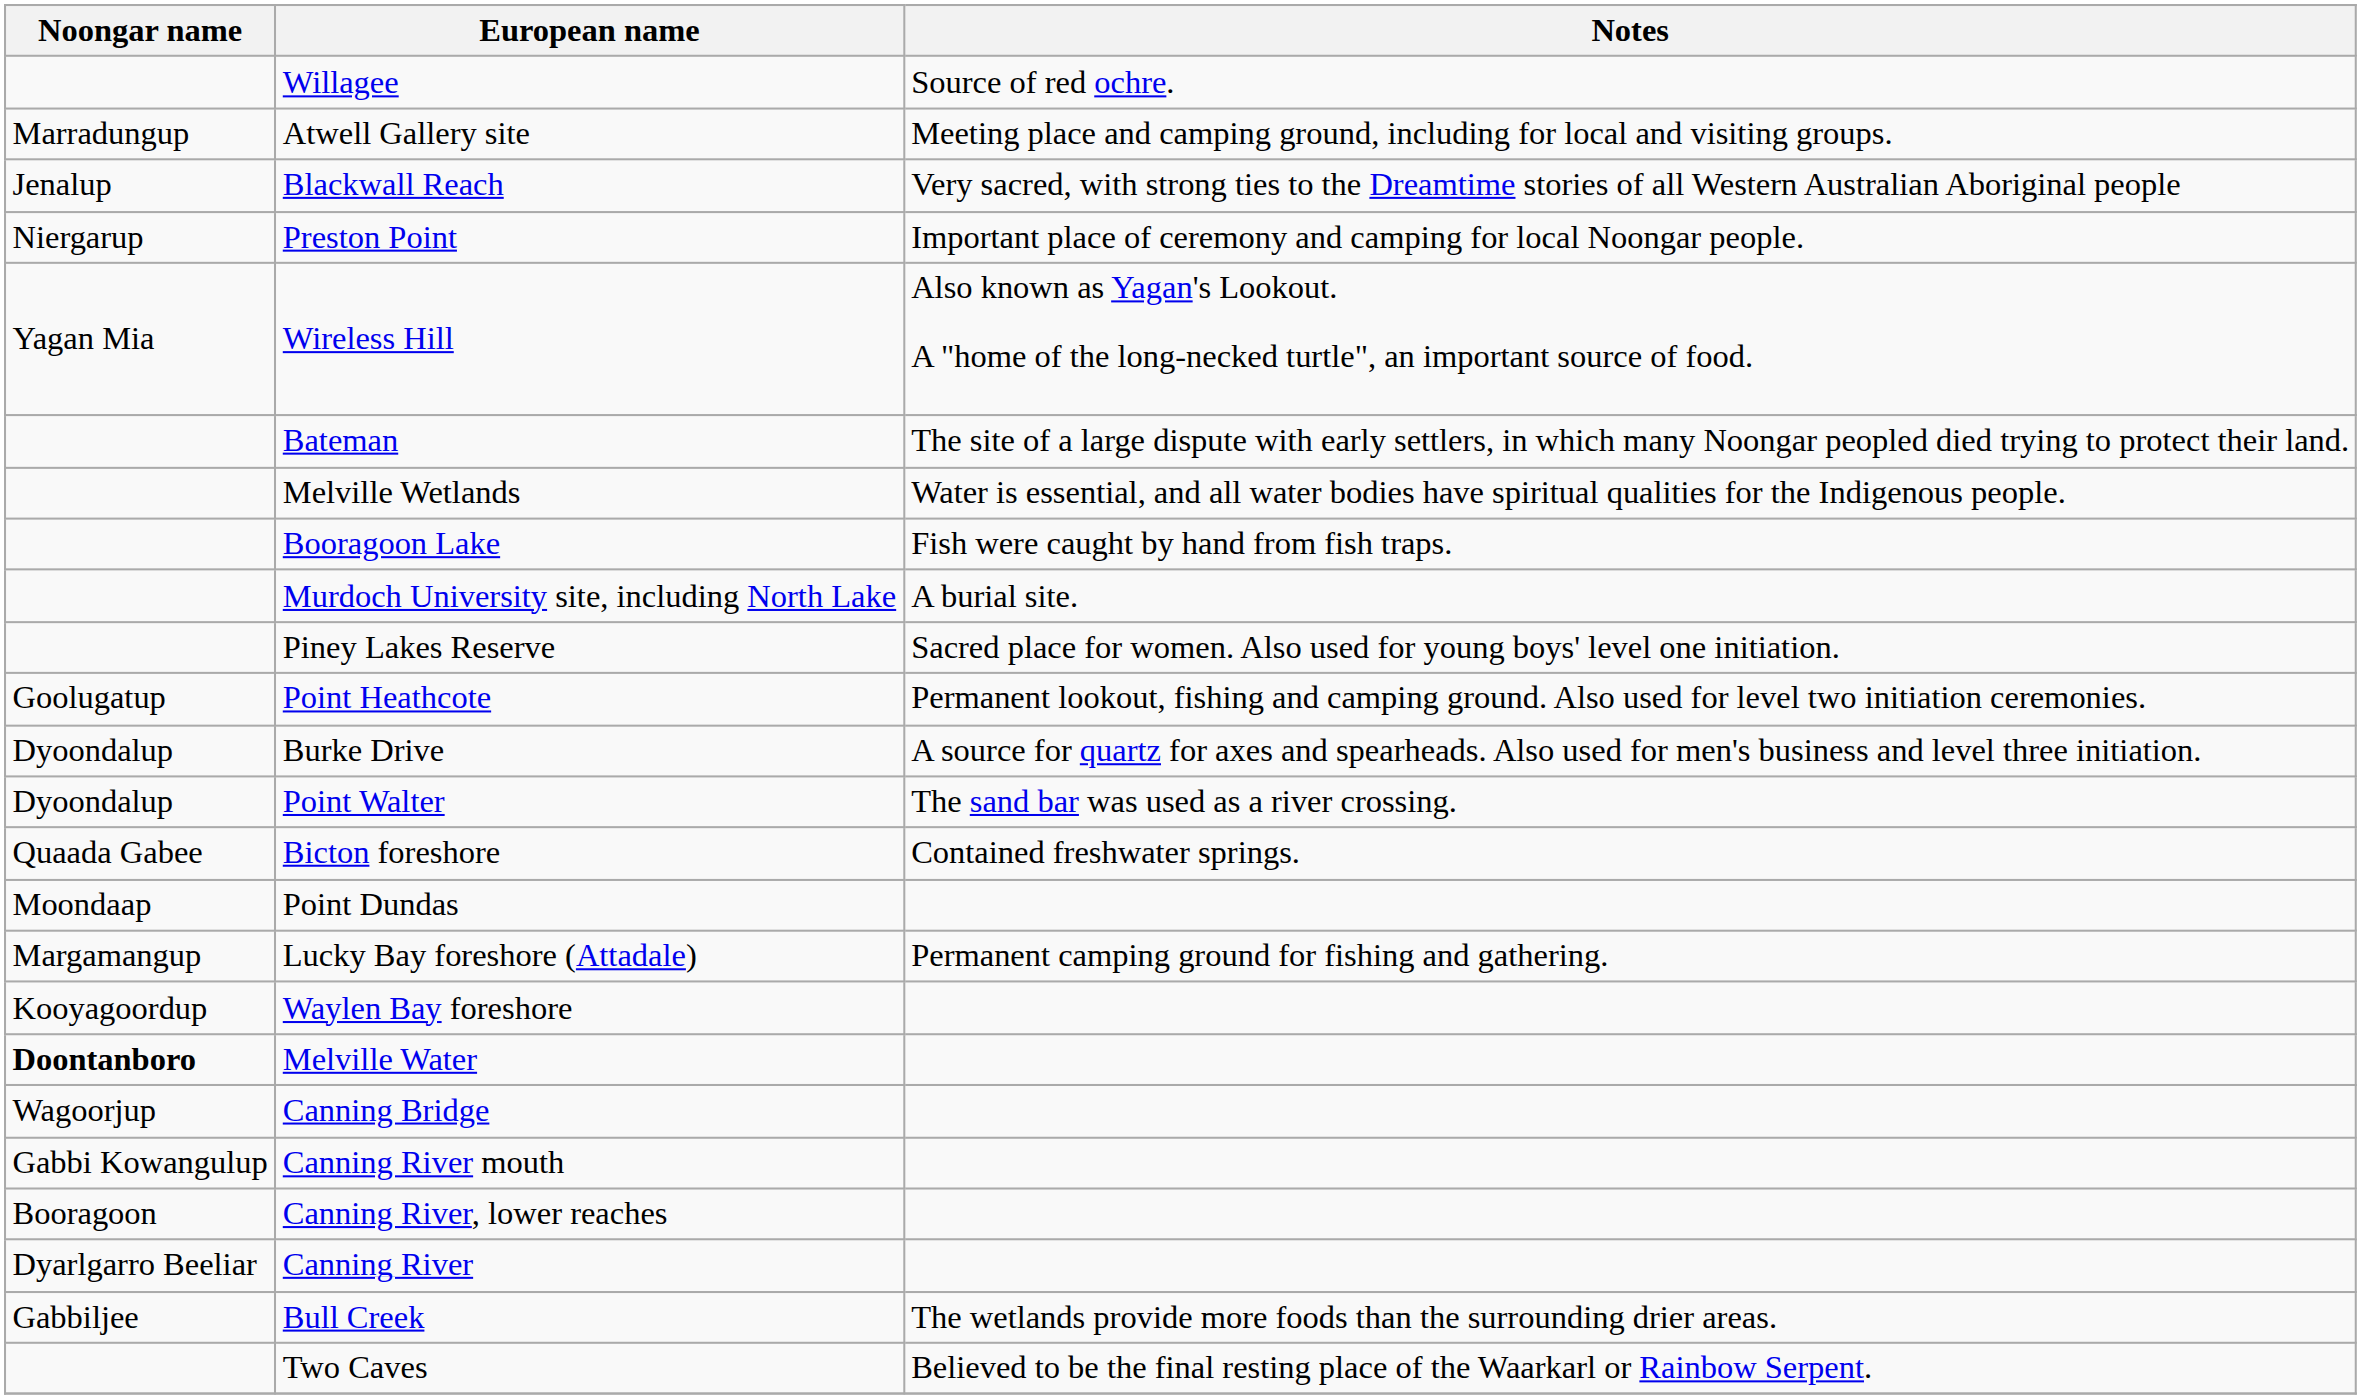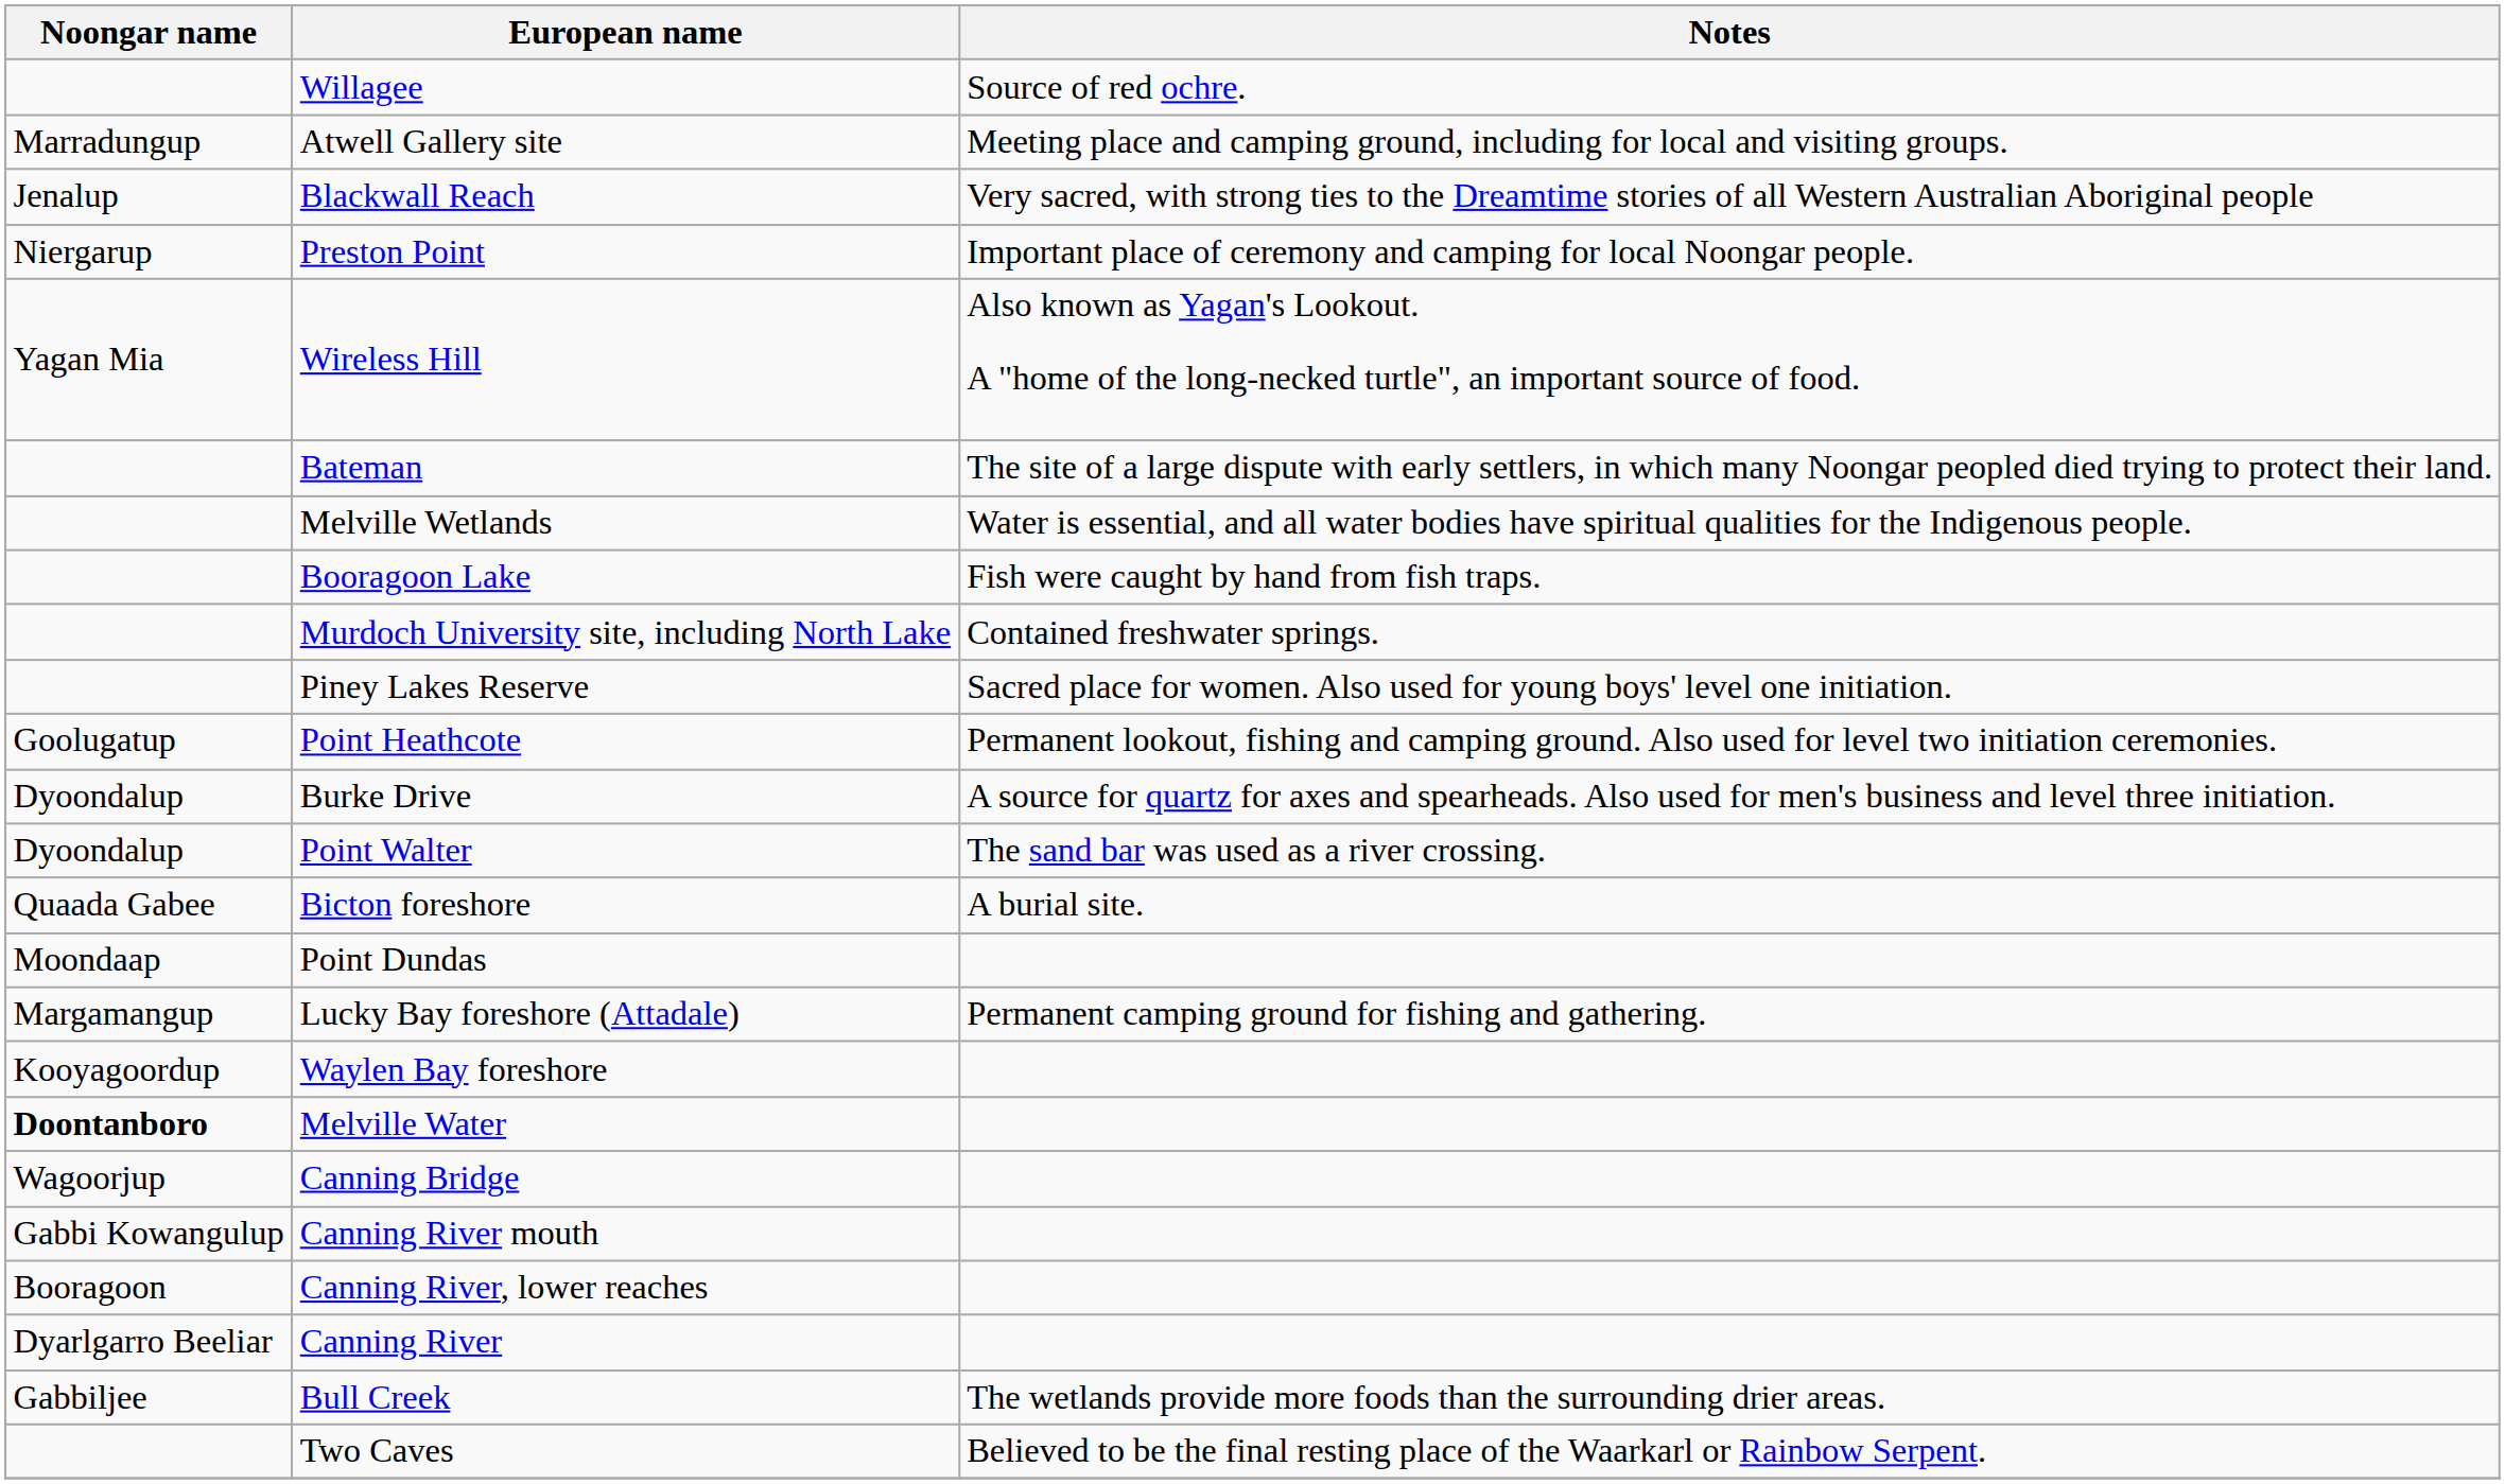Murdoch University site, including North Lake | Notes: A burial site. -> Contained freshwater springs.
Bicton foreshore | Notes: Contained freshwater springs. -> A burial site.
